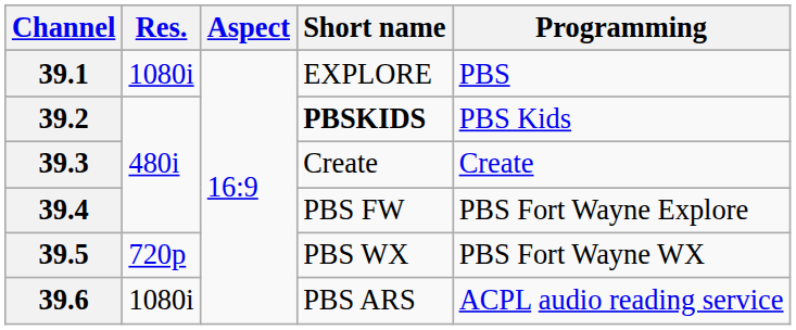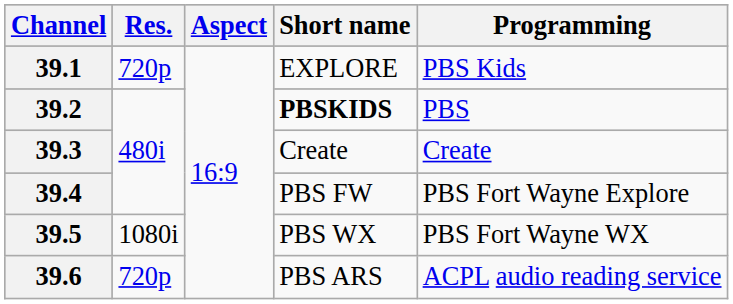39.1 | Res.: 1080i -> 720p
39.1 | Programming: PBS -> PBS Kids
39.2 | Programming: PBS Kids -> PBS
39.5 | Res.: 720p -> 1080i
39.6 | Res.: 1080i -> 720p
